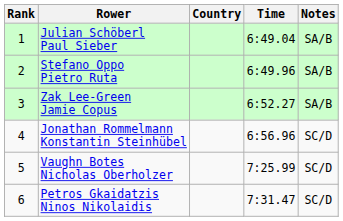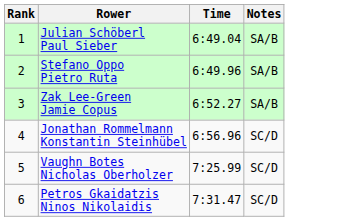- column: Country
